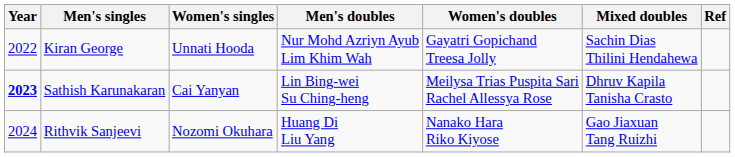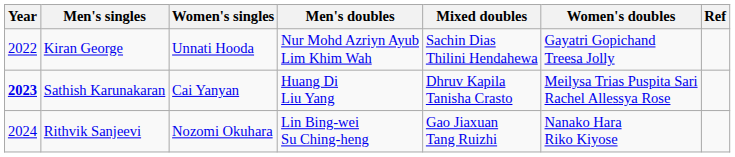columns swapped: Women's doubles <-> Mixed doubles
Sathish Karunakaran | Men's doubles: Lin Bing-wei Su Ching-heng -> Huang Di Liu Yang
Rithvik Sanjeevi | Men's doubles: Huang Di Liu Yang -> Lin Bing-wei Su Ching-heng
